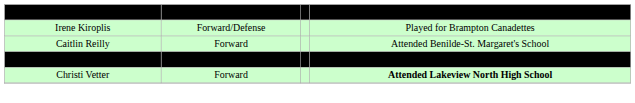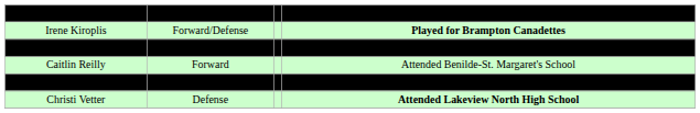Irene Kiroplis | column 4: normal -> bold
+ row: Remi Martin | Defense | Invited to USA Hockey Development Camp for three years
Bella Sutton | column 2: Forward/Defense -> Defense
Christi Vetter | column 2: Forward -> Defense
